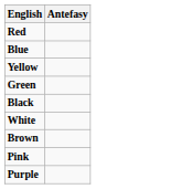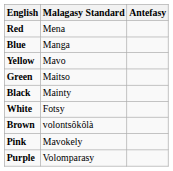+ column: Malagasy Standard | Mena | Manga | Mavo | Maitso | Mainty | Fotsy | volontsôkôlà | Mavokely | Volomparasy
